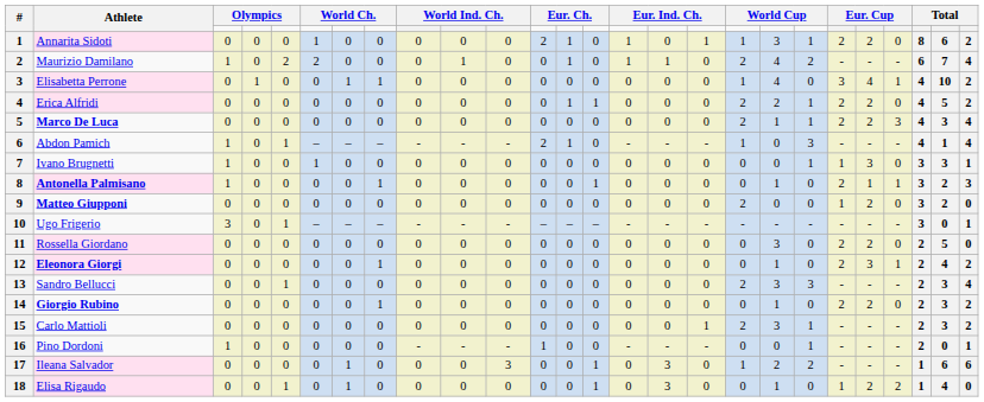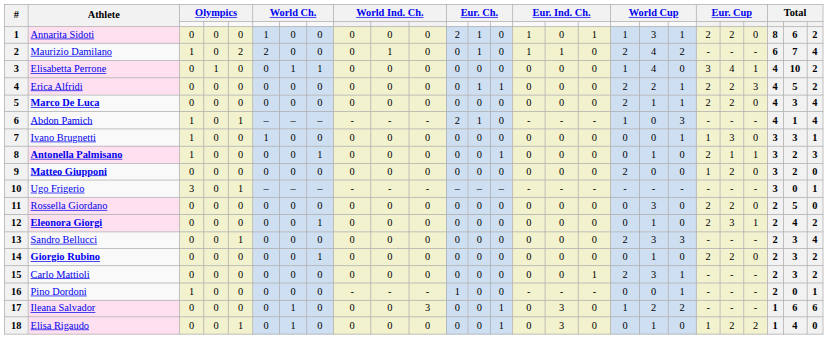Erica Alfridi | column 23: 0 -> 3
Marco De Luca | column 23: 3 -> 0
